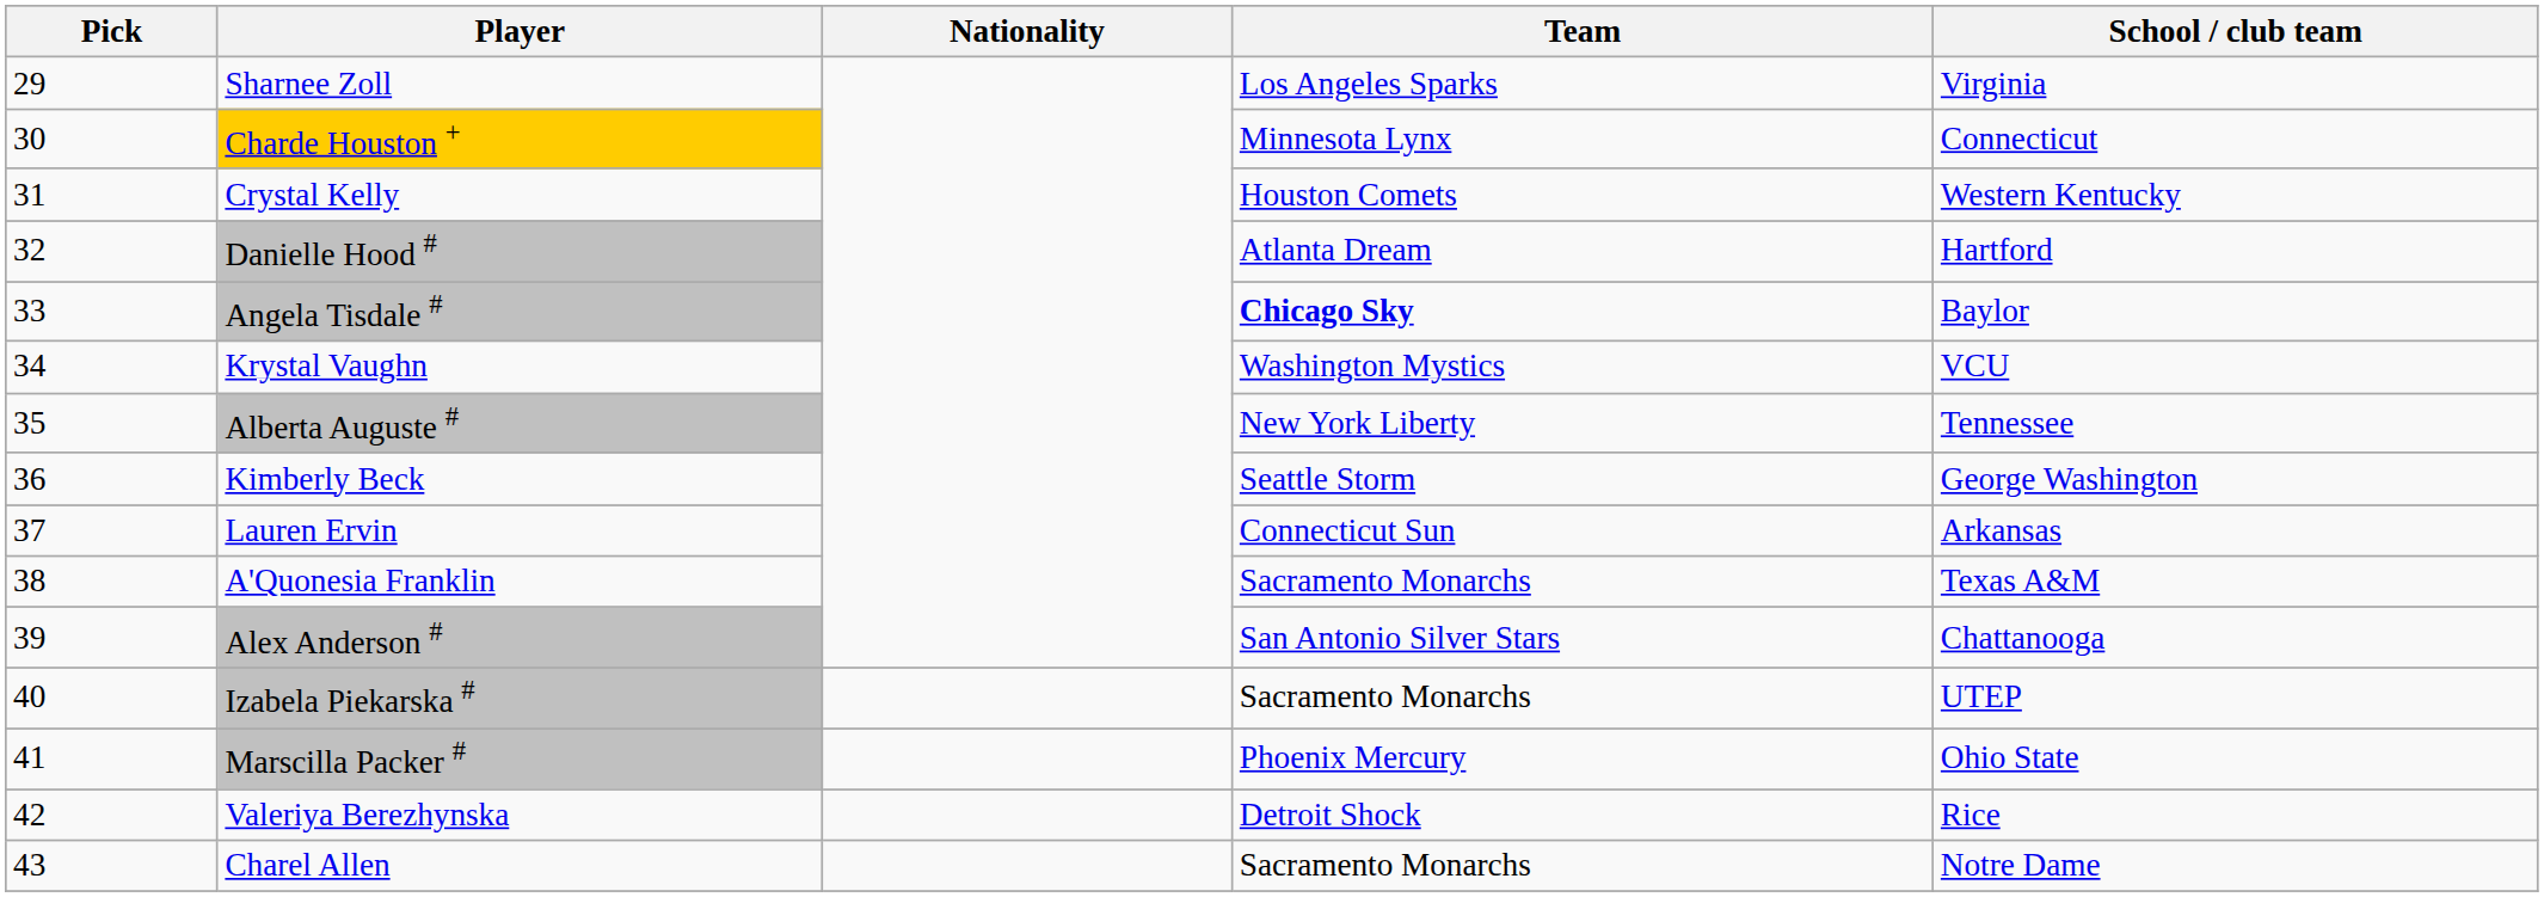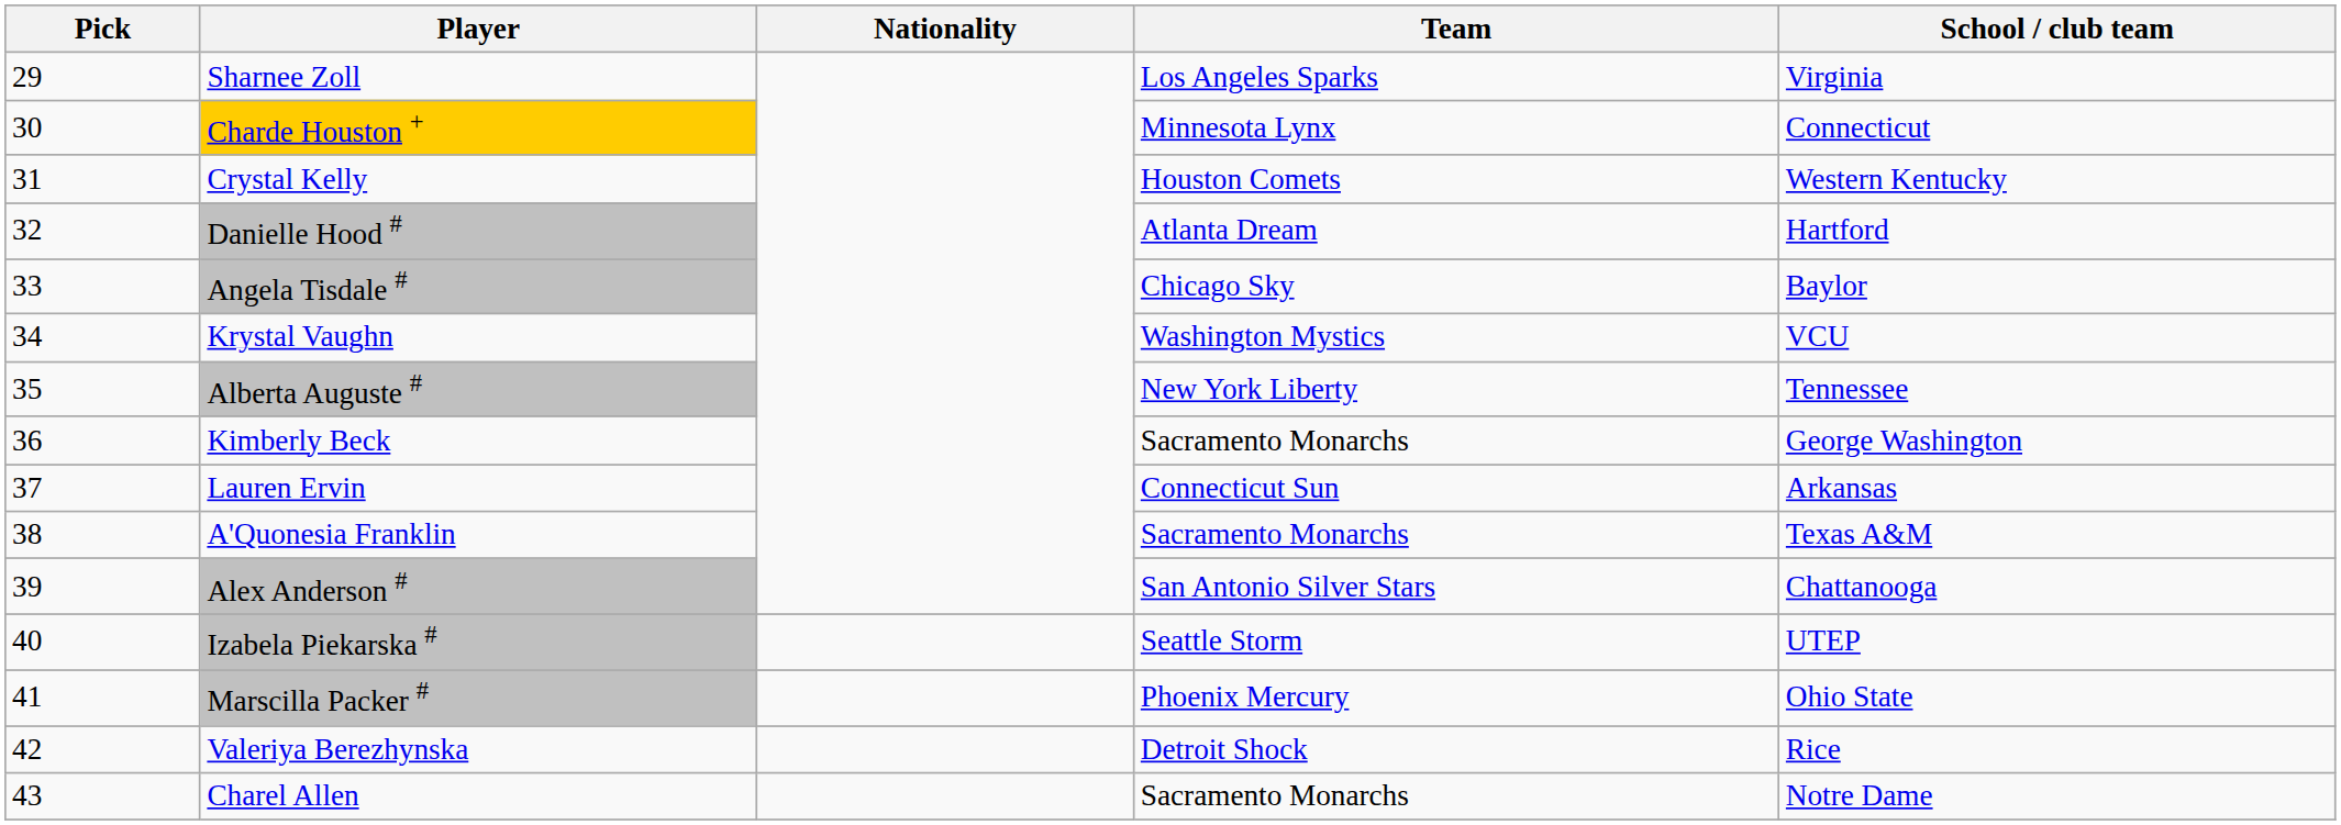Angela Tisdale # | Team: bold -> normal
Kimberly Beck | Team: Seattle Storm -> Sacramento Monarchs
Izabela Piekarska # | Team: Sacramento Monarchs -> Seattle Storm
